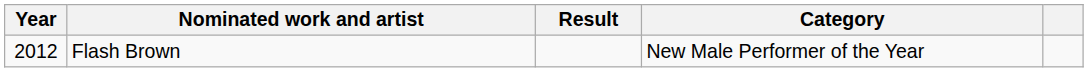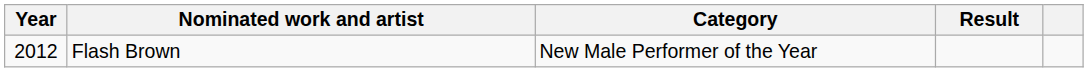columns swapped: Category <-> Result
